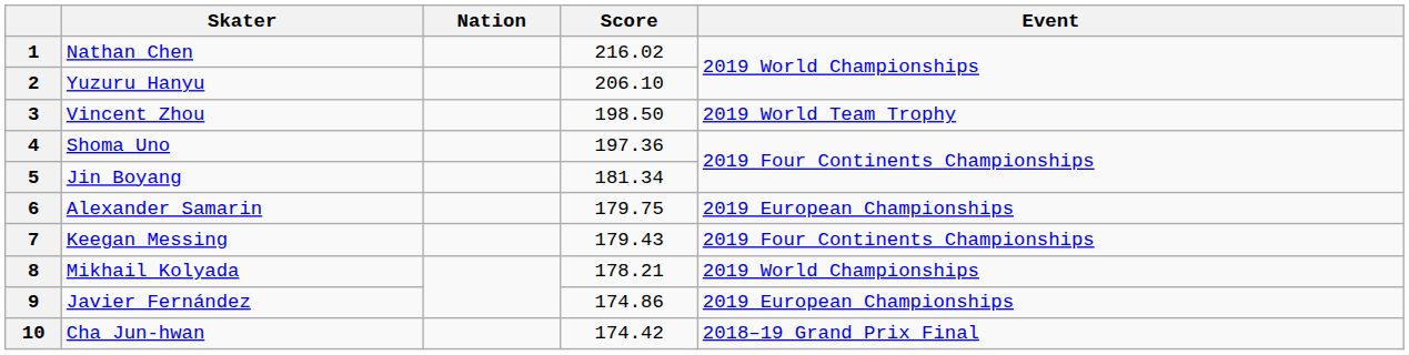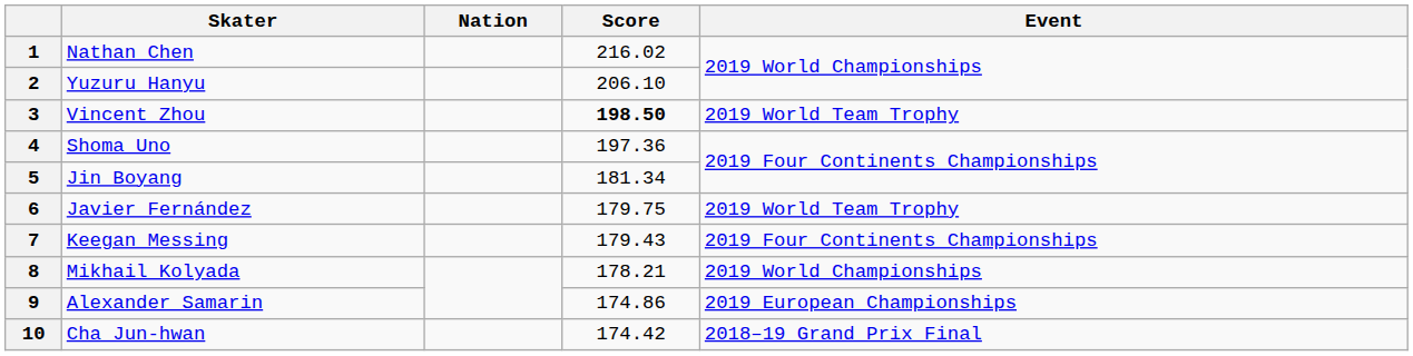3 | Score: normal -> bold
6 | Skater: Alexander Samarin -> Javier Fernández
6 | Event: 2019 European Championships -> 2019 World Team Trophy
9 | Skater: Javier Fernández -> Alexander Samarin
